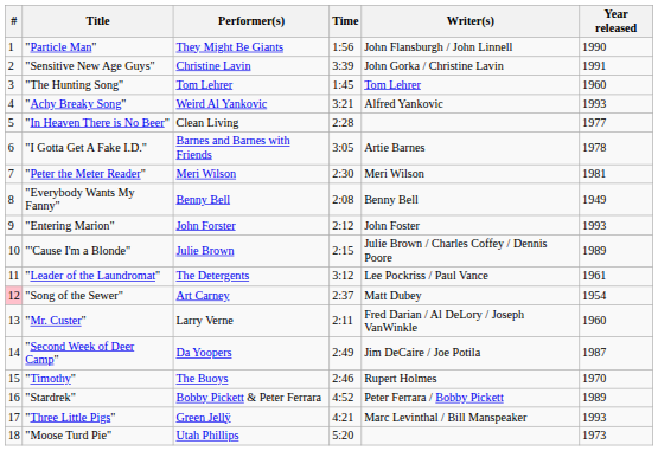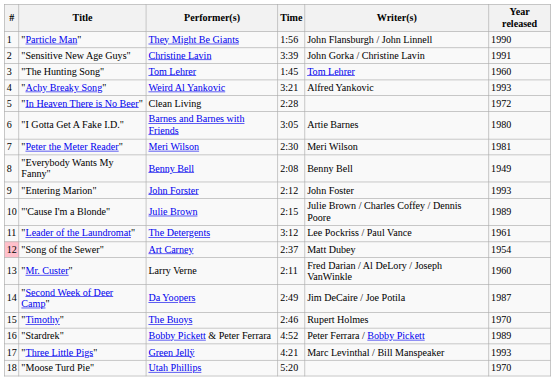"In Heaven There is No Beer" | Year released: 1977 -> 1972
"I Gotta Get A Fake I.D." | Year released: 1978 -> 1980
"Moose Turd Pie" | Year released: 1973 -> 1970
